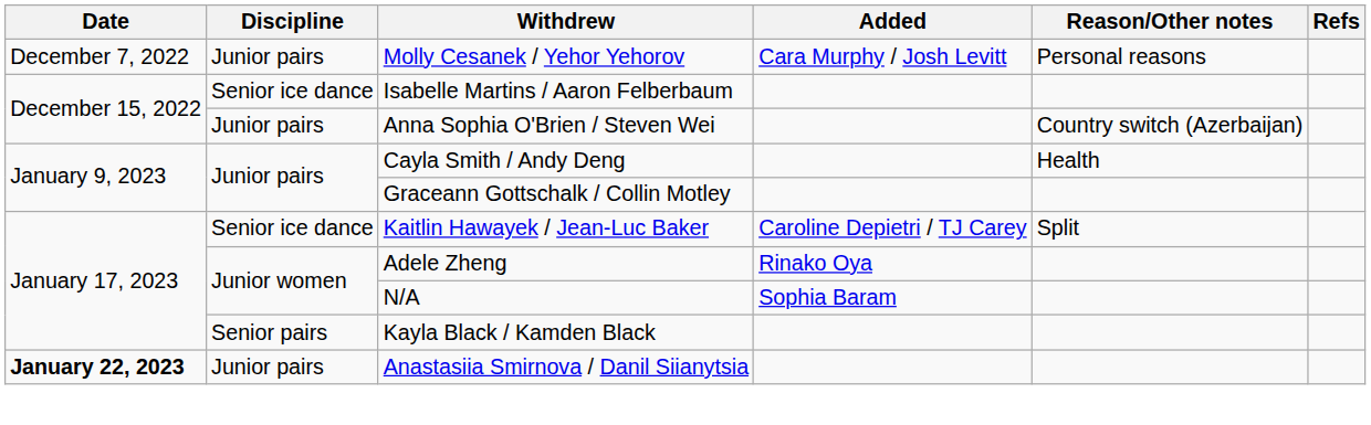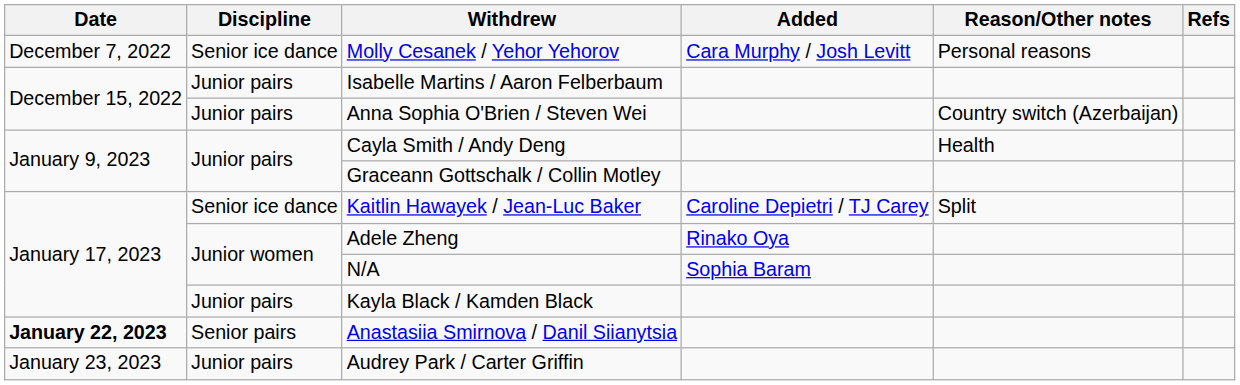Molly Cesanek / Yehor Yehorov | Discipline: Junior pairs -> Senior ice dance
Isabelle Martins / Aaron Felberbaum | Discipline: Senior ice dance -> Junior pairs
Kayla Black / Kamden Black | Discipline: Senior pairs -> Junior pairs
Anastasiia Smirnova / Danil Siianytsia | Discipline: Junior pairs -> Senior pairs
+ row: January 23, 2023 | Junior pairs | Audrey Park / Carter Griffin
